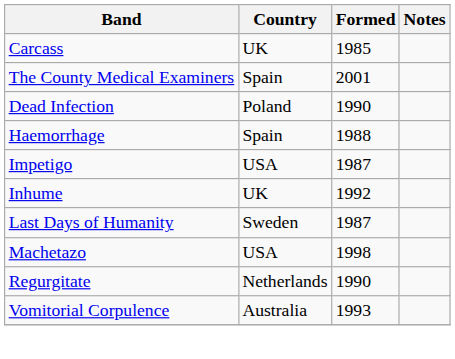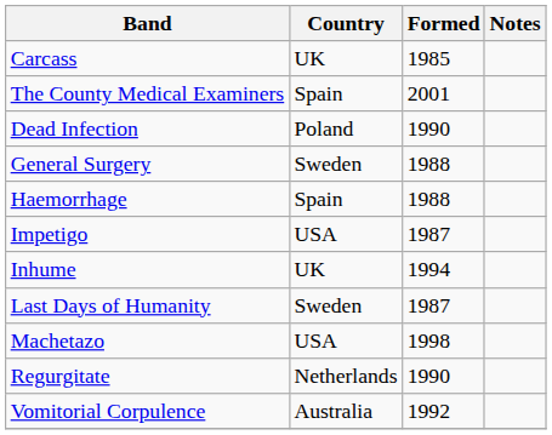+ row: General Surgery | Sweden | 1988
Inhume | Formed: 1992 -> 1994
Vomitorial Corpulence | Formed: 1993 -> 1992
